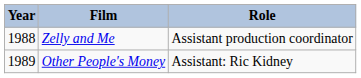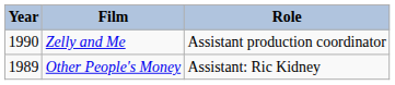Zelly and Me | Year: 1988 -> 1990
